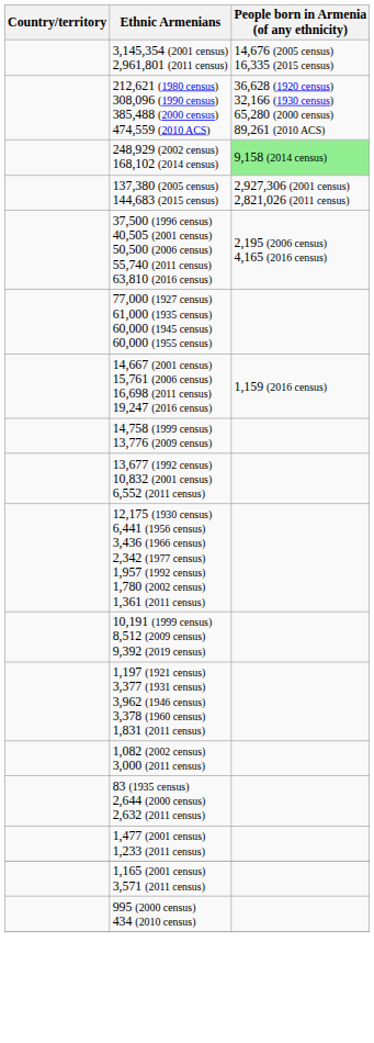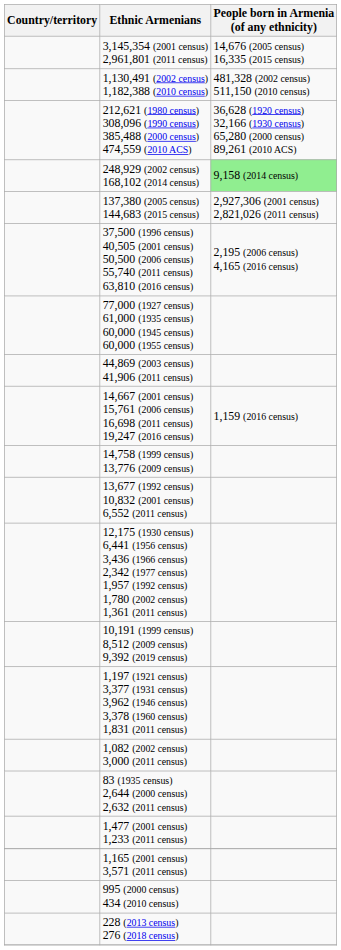+ row: 1,130,491 (2002 census) 1,182,388 (2010 census) | 481,328 (2002 census) 511,150 (2010 census)
+ row: 44,869 (2003 census) 41,906 (2011 census)
+ row: 228 (2013 census) 276 (2018 census)
